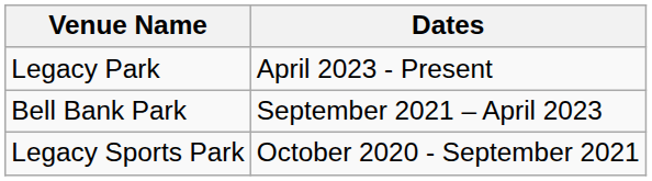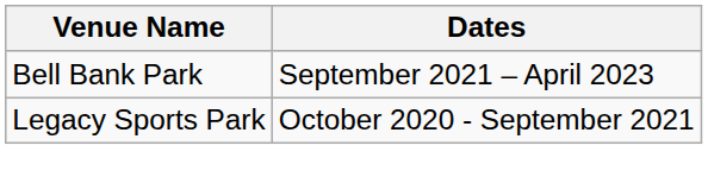- row: Legacy Park | April 2023 - Present
